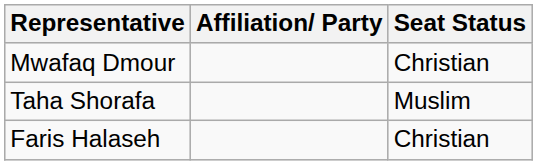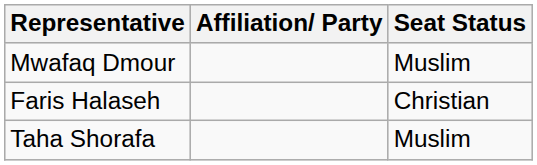Mwafaq Dmour | Seat Status: Christian -> Muslim
rows swapped: Taha Shorafa <-> Faris Halaseh
